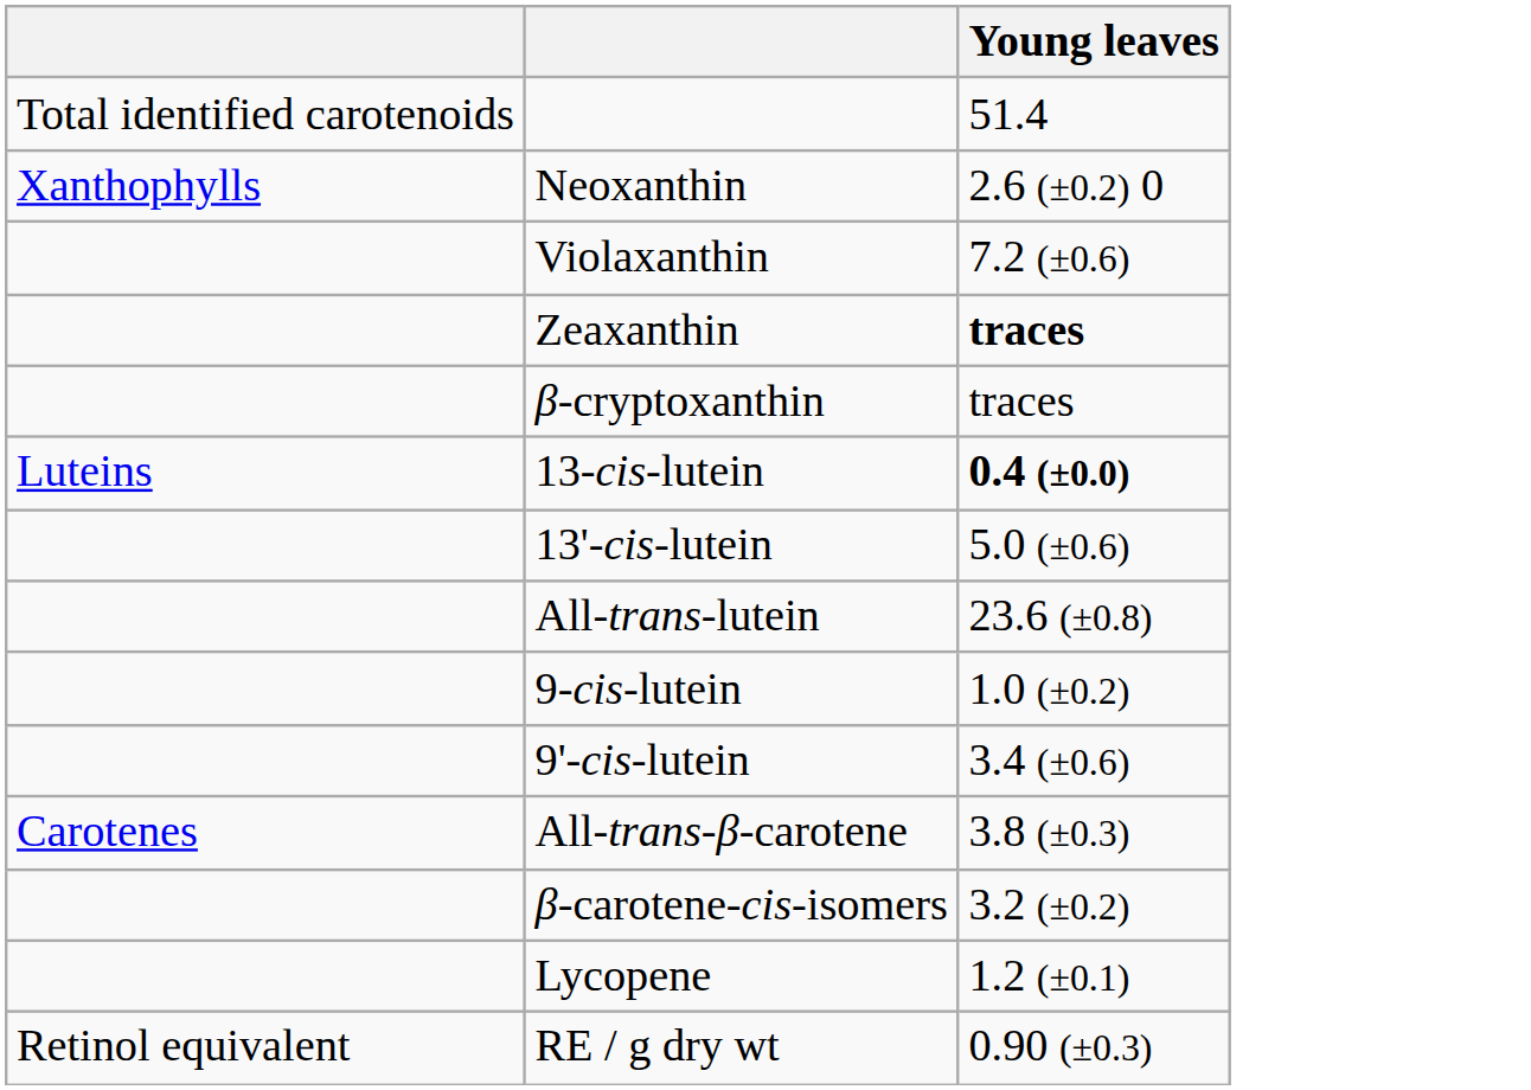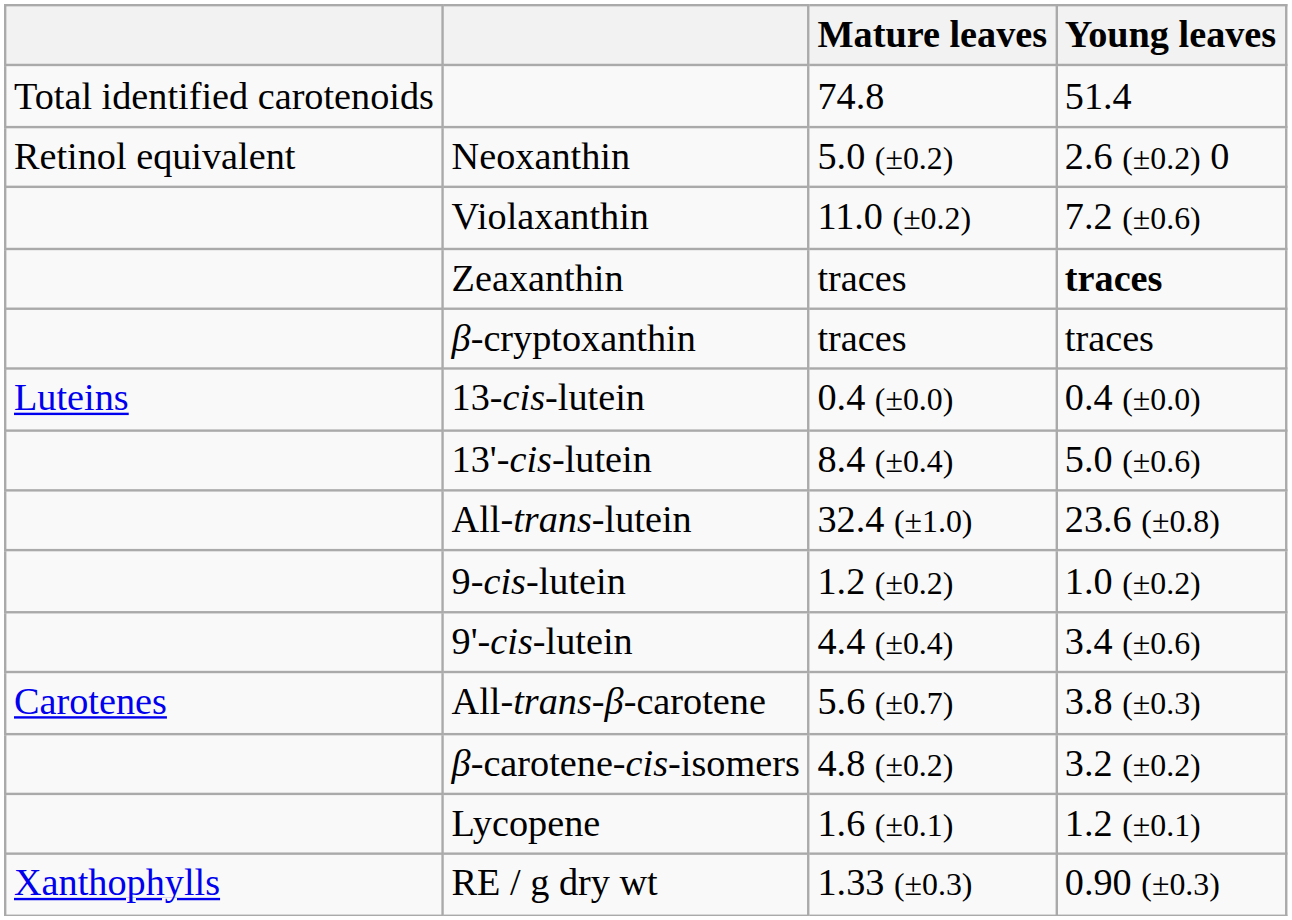+ column: Mature leaves | 74.8 | 5.0 (±0.2) | 11.0 (±0.2) | traces | traces | 0.4 (±0.0) | 8.4 (±0.4) | 32.4 (±1.0) | 1.2 (±0.2) | 4.4 (±0.4) | 5.6 (±0.7) | 4.8 (±0.2) | 1.6 (±0.1) | 1.33 (±0.3)
Neoxanthin | column 1: Xanthophylls -> Retinol equivalent
13-cis-lutein | Young leaves: bold -> normal
RE / g dry wt | column 1: Retinol equivalent -> Xanthophylls
